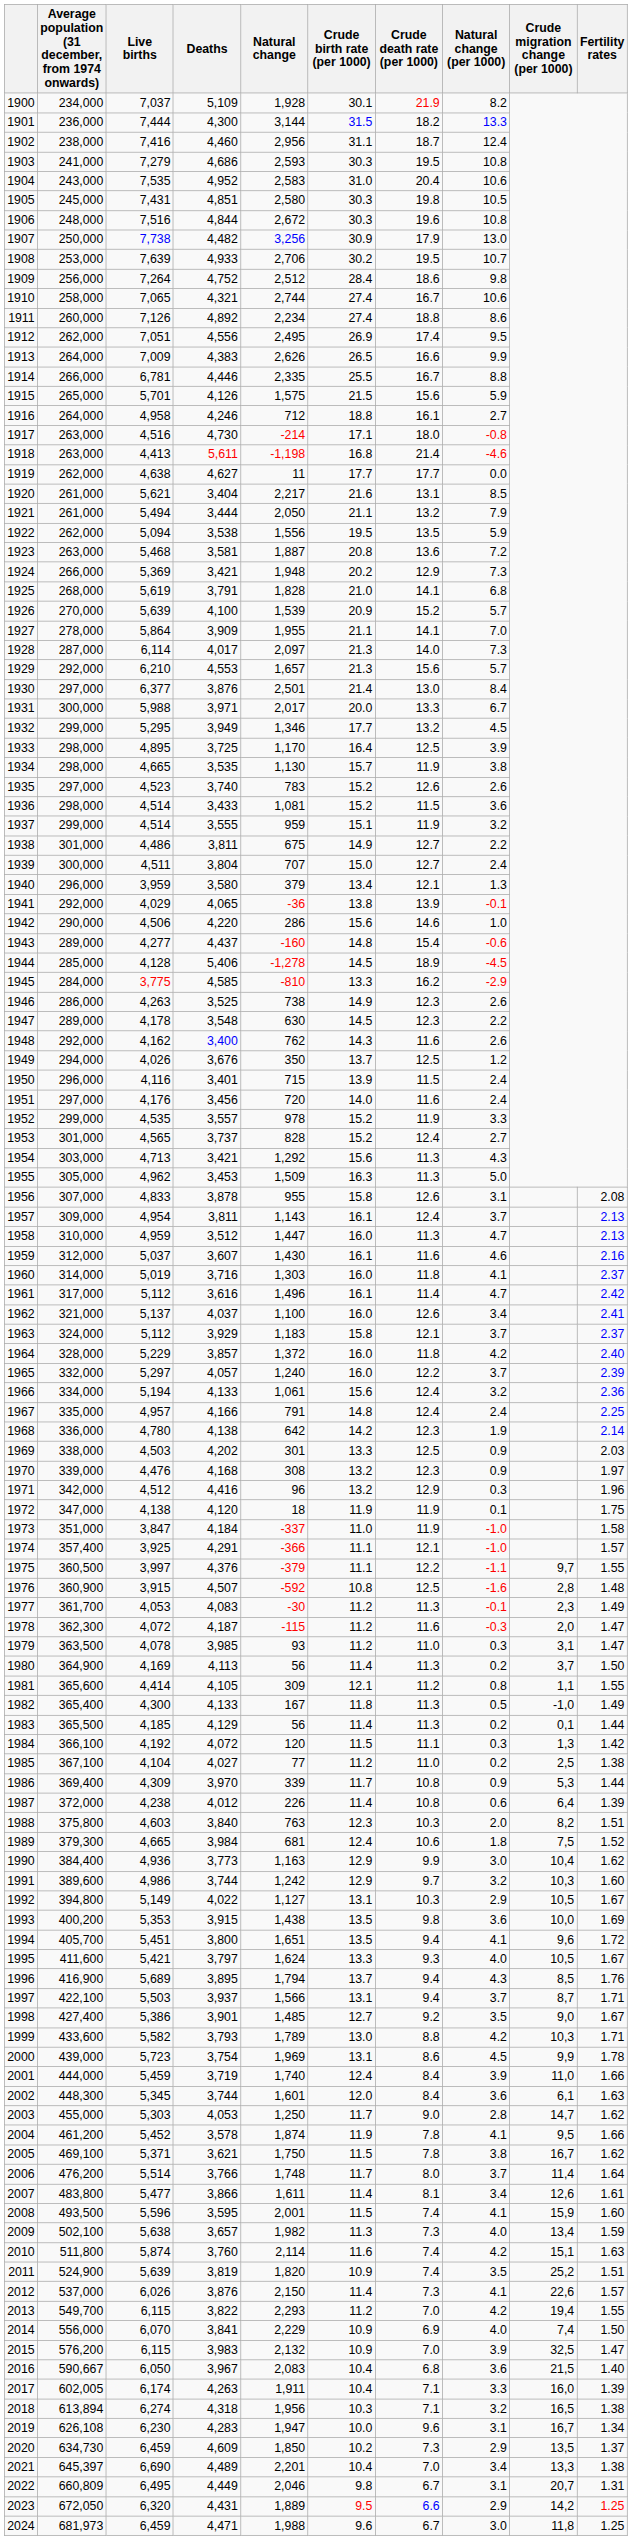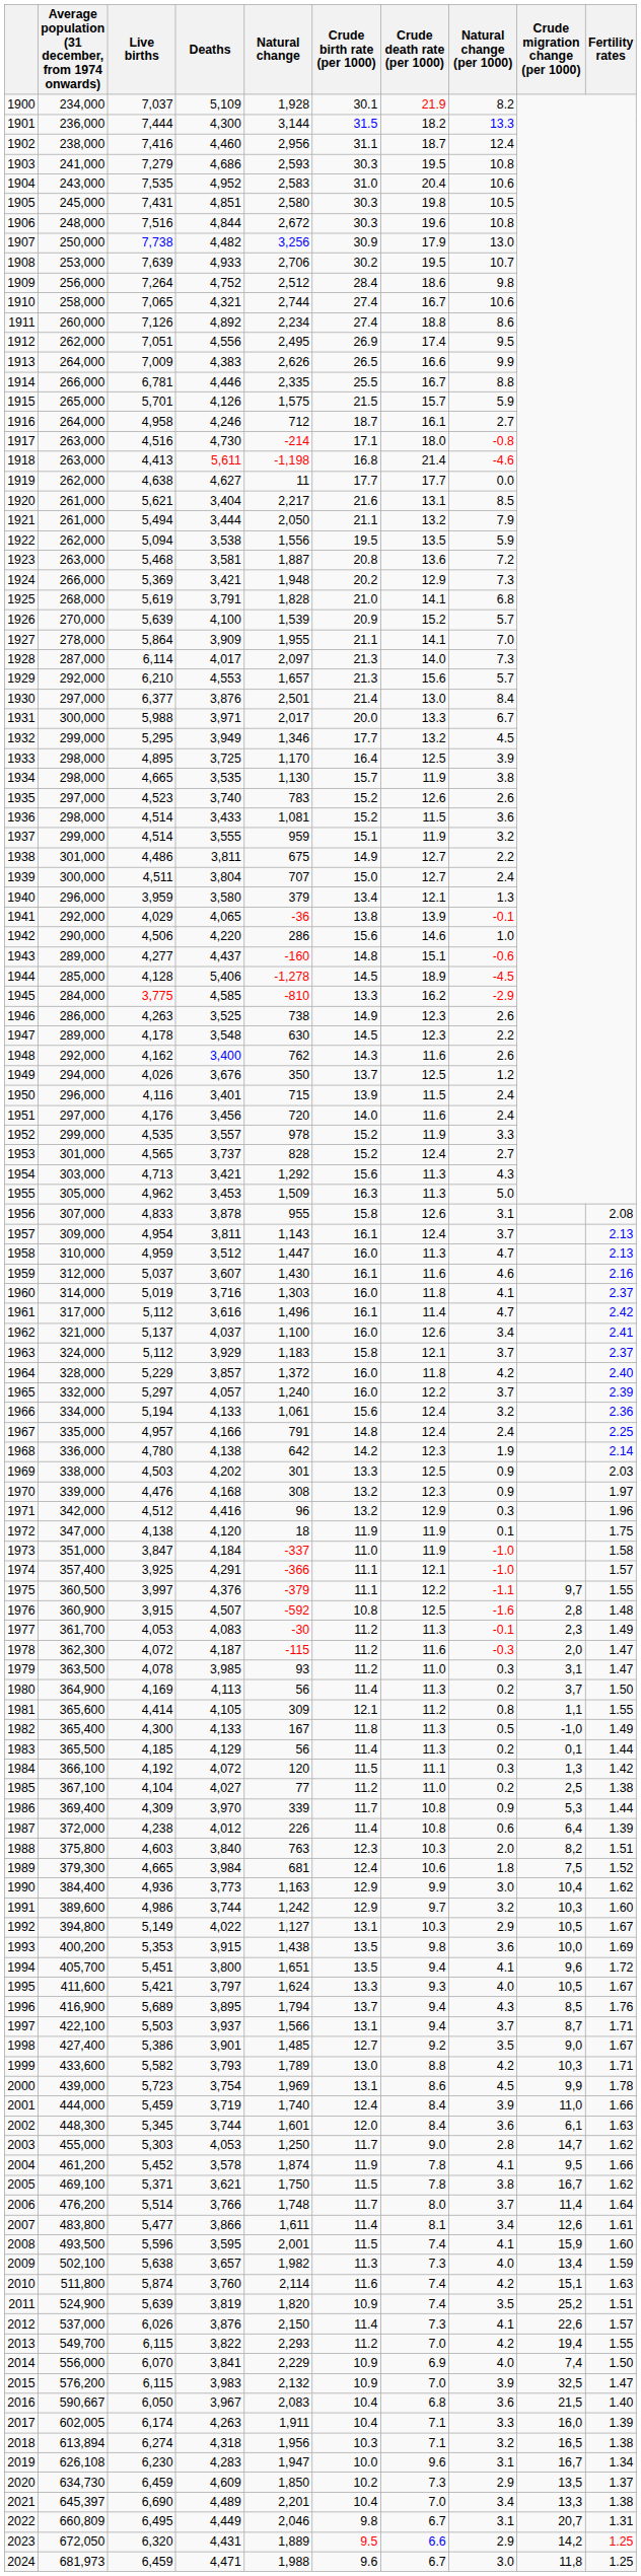1915 | Crude death rate (per 1000): 15.6 -> 15.7
1916 | Crude birth rate (per 1000): 18.8 -> 18.7
1943 | Crude death rate (per 1000): 15.4 -> 15.1
